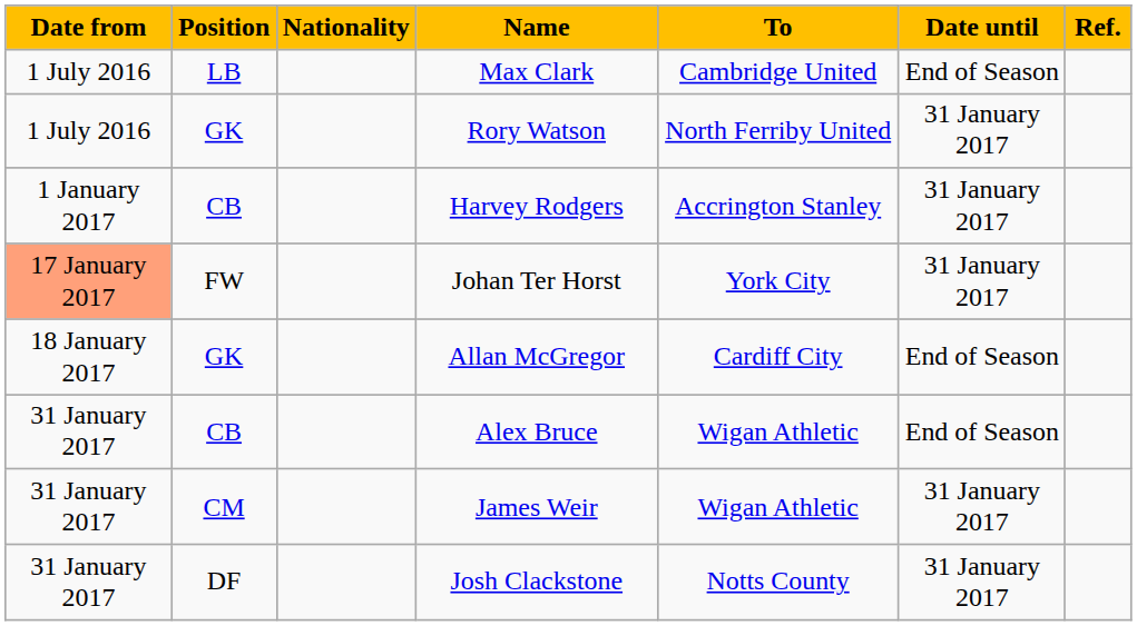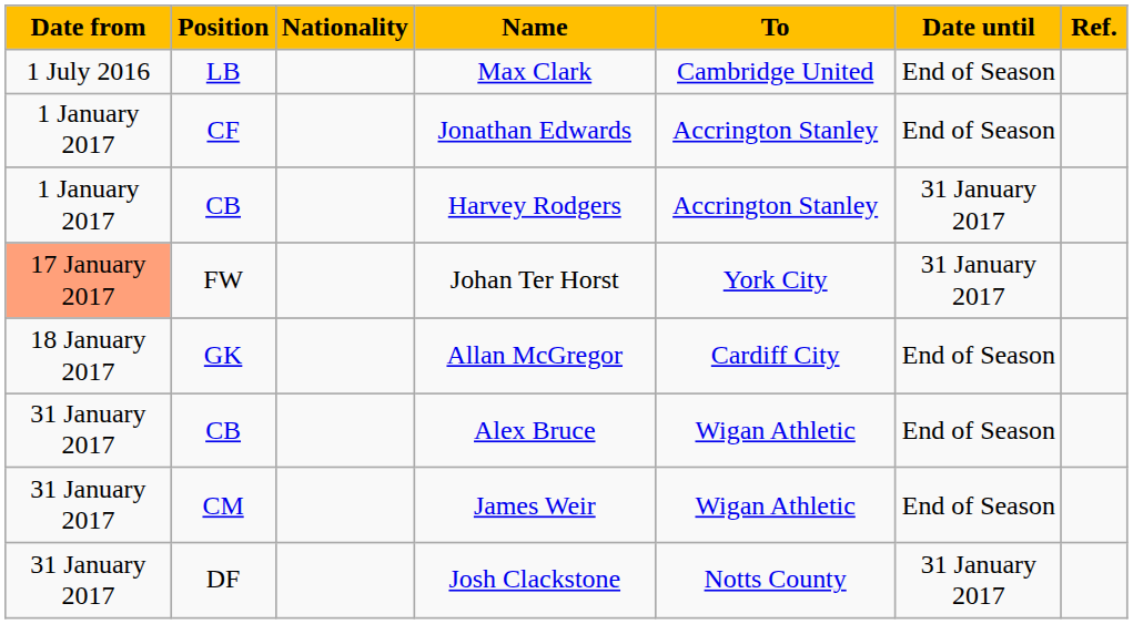- row: 1 July 2016 | GK | Rory Watson | North Ferriby United | 31 January 2017
+ row: 1 January 2017 | CF | Jonathan Edwards | Accrington Stanley | End of Season
James Weir | Date until: 31 January 2017 -> End of Season
